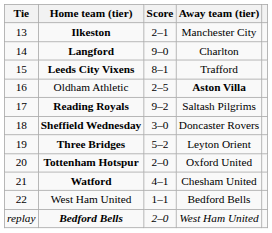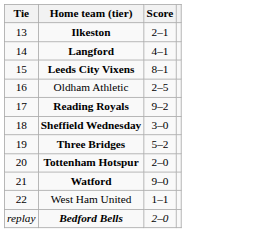- column: Away team (tier) | Manchester City | Charlton | Trafford | Aston Villa | Saltash Pilgrims | Doncaster Rovers | Leyton Orient | Oxford United | Chesham United | Bedford Bells | West Ham United
Langford | Score: 9–0 -> 4–1
Watford | Score: 4–1 -> 9–0
